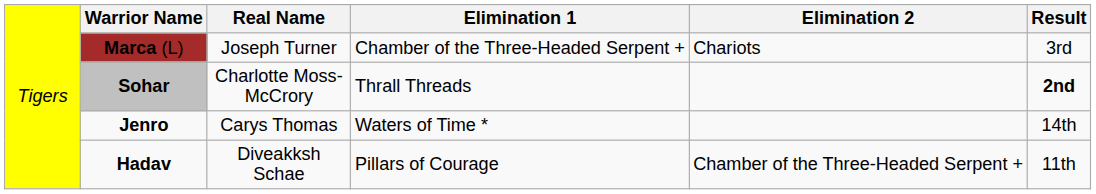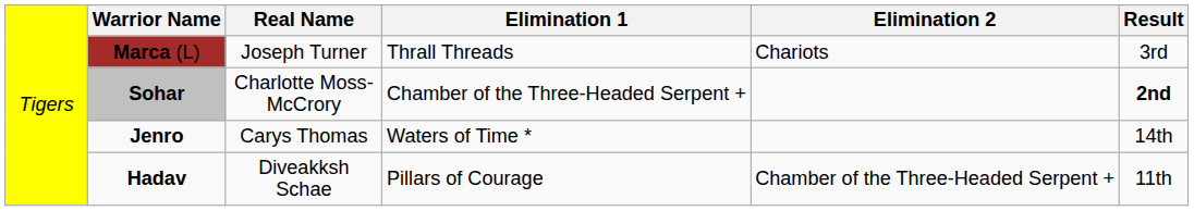Marca (L) | column 4: Chamber of the Three-Headed Serpent + -> Thrall Threads
Sohar | column 4: Thrall Threads -> Chamber of the Three-Headed Serpent +
